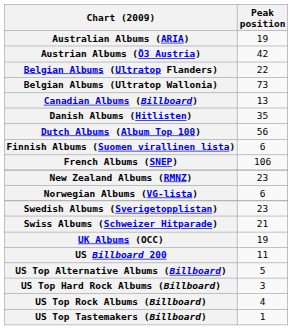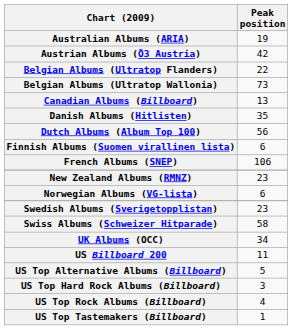Swiss Albums (Schweizer Hitparade) | Peak position: 21 -> 58
UK Albums (OCC) | Peak position: 19 -> 34
